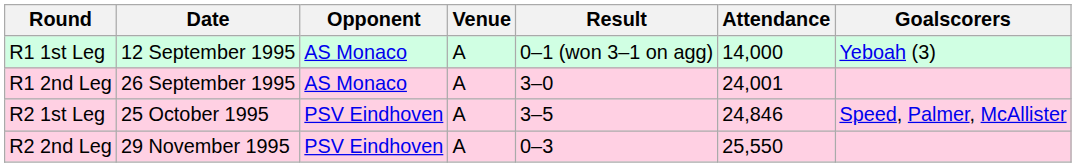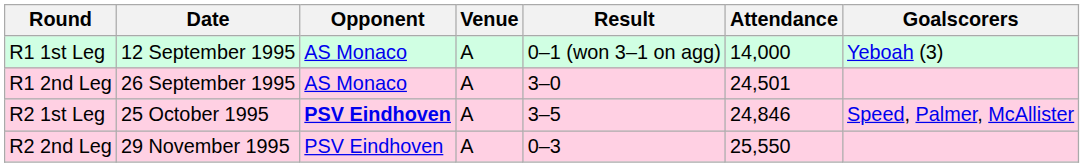R1 2nd Leg | Attendance: 24,001 -> 24,501
R2 1st Leg | Opponent: normal -> bold
